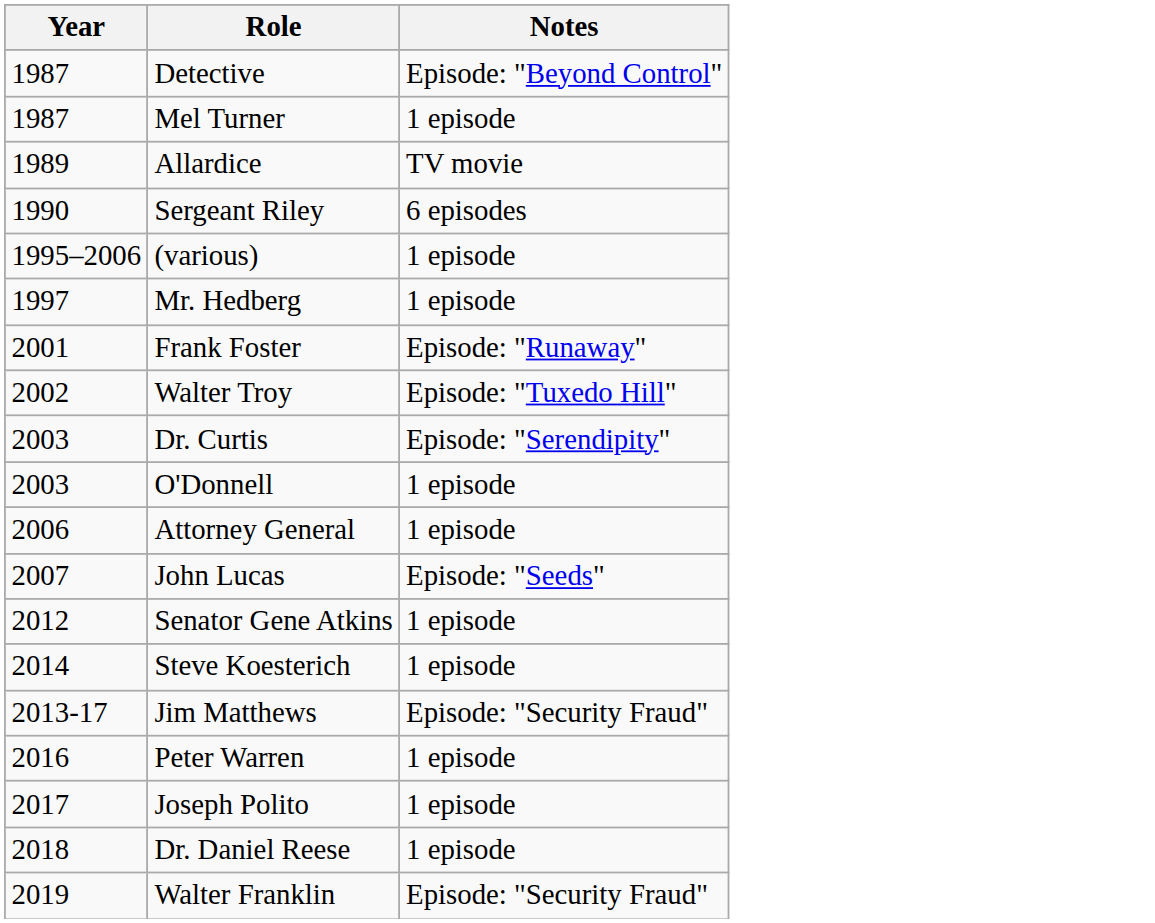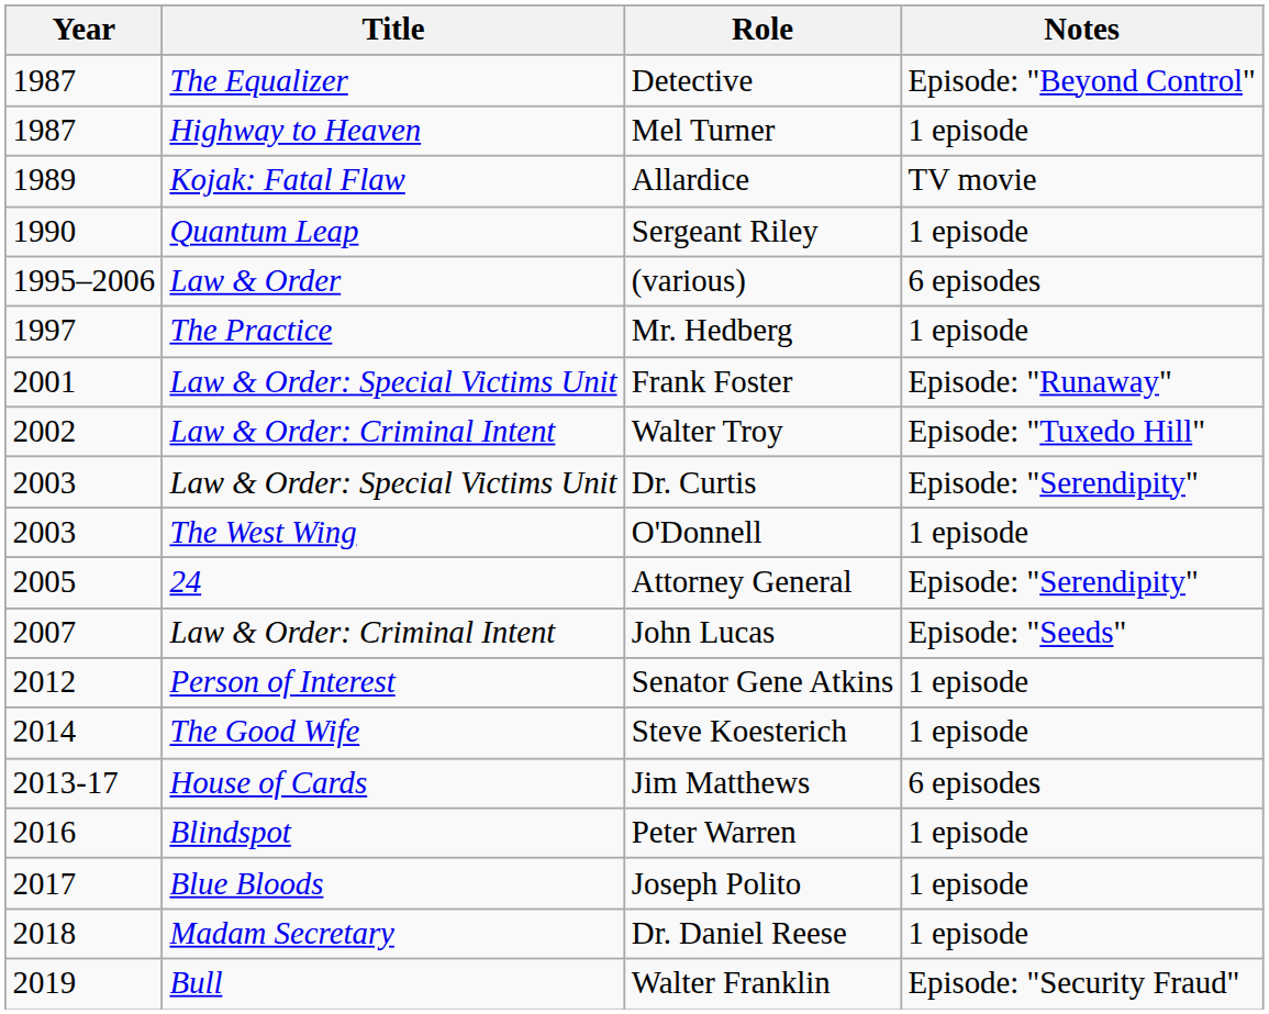+ column: Title | The Equalizer | Highway to Heaven | Kojak: Fatal Flaw | Quantum Leap | Law & Order | The Practice | Law & Order: Special Victims Unit | Law & Order: Criminal Intent | Law & Order: Special Victims Unit | The West Wing | 24 | Law & Order: Criminal Intent | Person of Interest | The Good Wife | House of Cards | Blindspot | Blue Bloods | Madam Secretary | Bull
Sergeant Riley | Notes: 6 episodes -> 1 episode
(various) | Notes: 1 episode -> 6 episodes
Attorney General | Year: 2006 -> 2005
Attorney General | Notes: 1 episode -> Episode: "Serendipity"
Jim Matthews | Notes: Episode: "Security Fraud" -> 6 episodes
